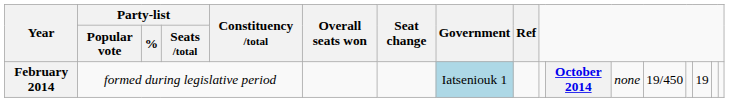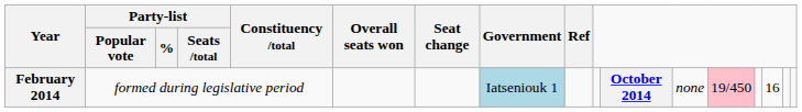February 2014 | column 15: no background -> pink background
February 2014 | column 17: 19 -> 16
